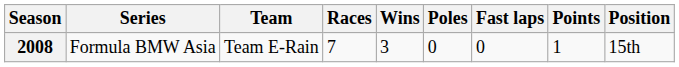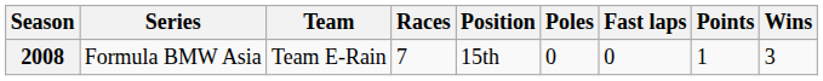columns swapped: Wins <-> Position
